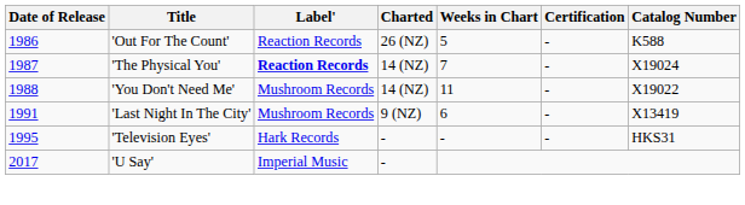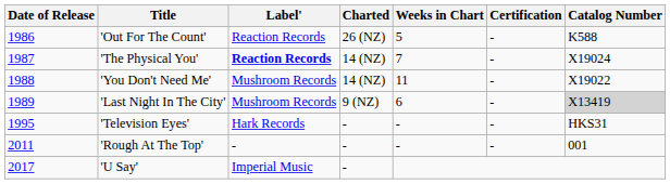'Last Night In The City' | Date of Release: 1991 -> 1989
'Last Night In The City' | Catalog Number: no background -> lightgrey background
+ row: 2011 | 'Rough At The Top' | - | - | - | - | 001
